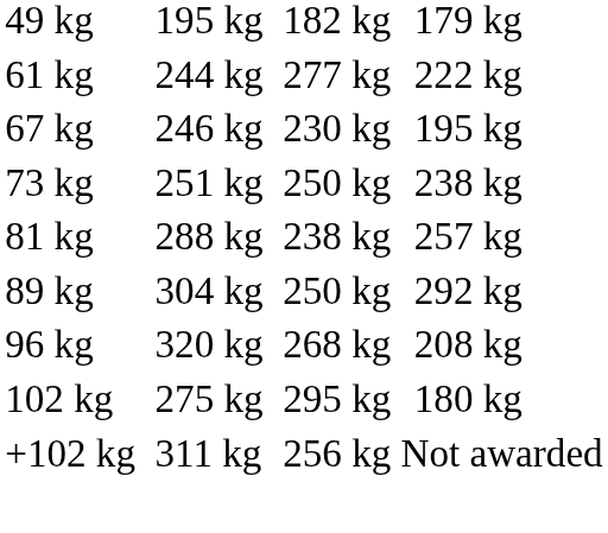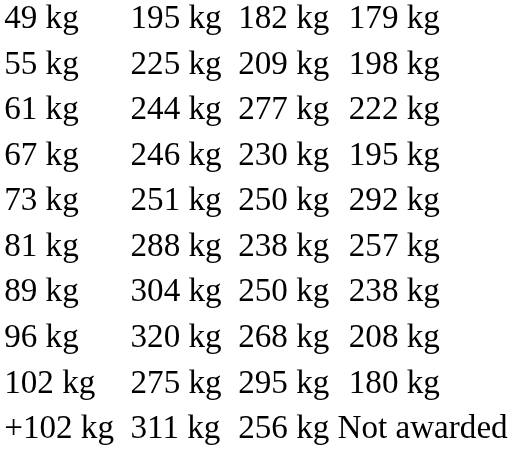+ row: 55 kg | 225 kg | 209 kg | 198 kg
73 kg | column 7: 238 kg -> 292 kg
89 kg | column 7: 292 kg -> 238 kg
